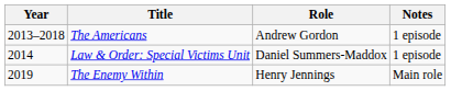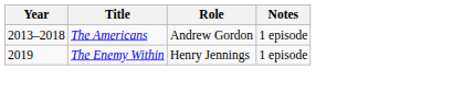- row: 2014 | Law & Order: Special Victims Unit | Daniel Summers-Maddox | 1 episode
The Enemy Within | Notes: Main role -> 1 episode
